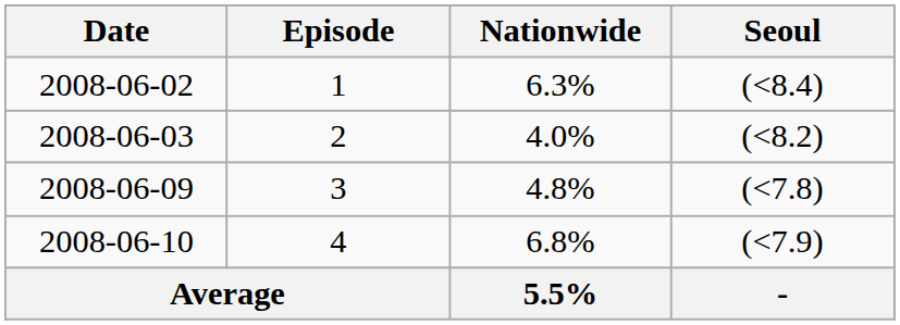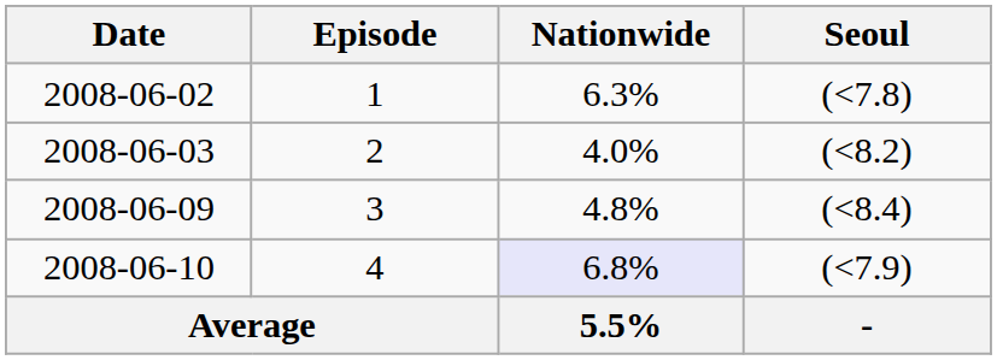2008-06-02 | Seoul: (<8.4) -> (<7.8)
2008-06-09 | Seoul: (<7.8) -> (<8.4)
2008-06-10 | Nationwide: no background -> lavender background
